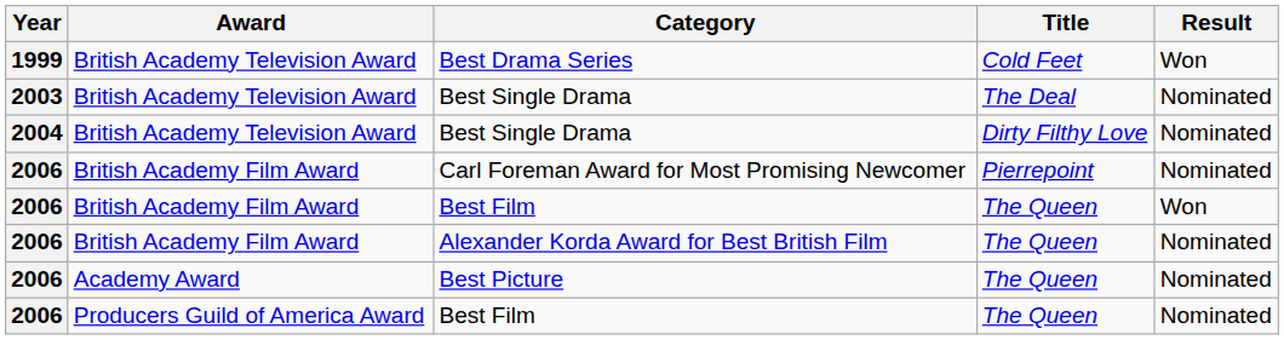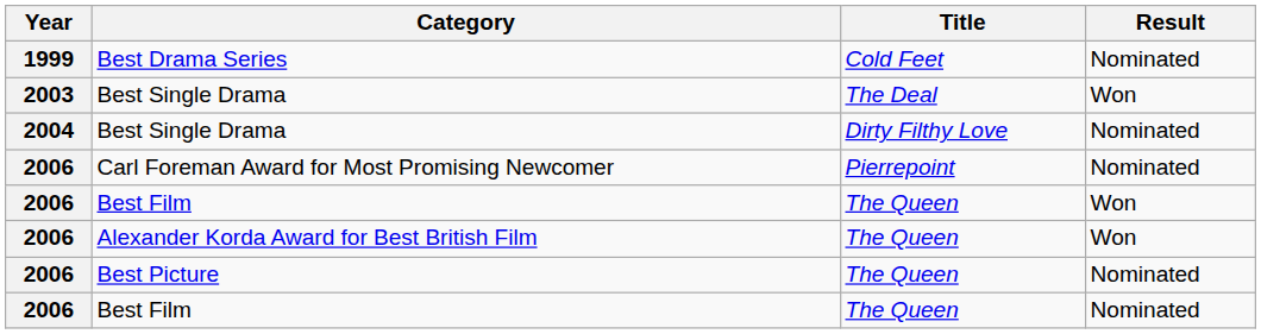- column: Award | British Academy Television Award | British Academy Television Award | British Academy Television Award | British Academy Film Award | British Academy Film Award | British Academy Film Award | Academy Award | Producers Guild of America Award
Best Drama Series | Result: Won -> Nominated
Best Single Drama / The Deal | Result: Nominated -> Won
Alexander Korda Award for Best British Film | Result: Nominated -> Won
